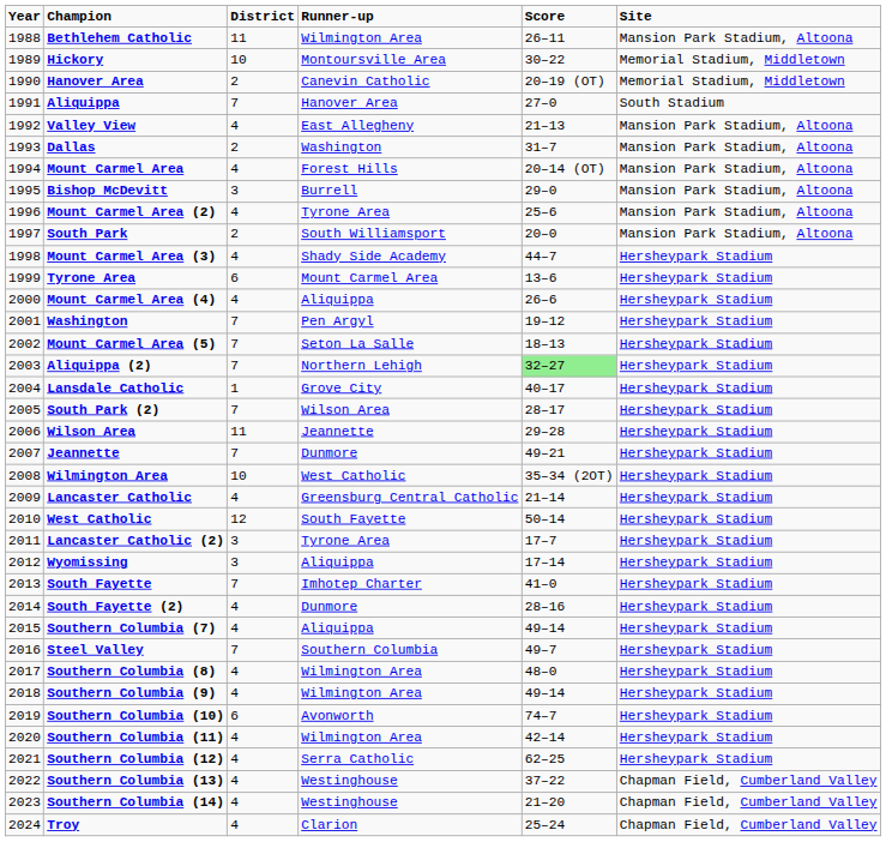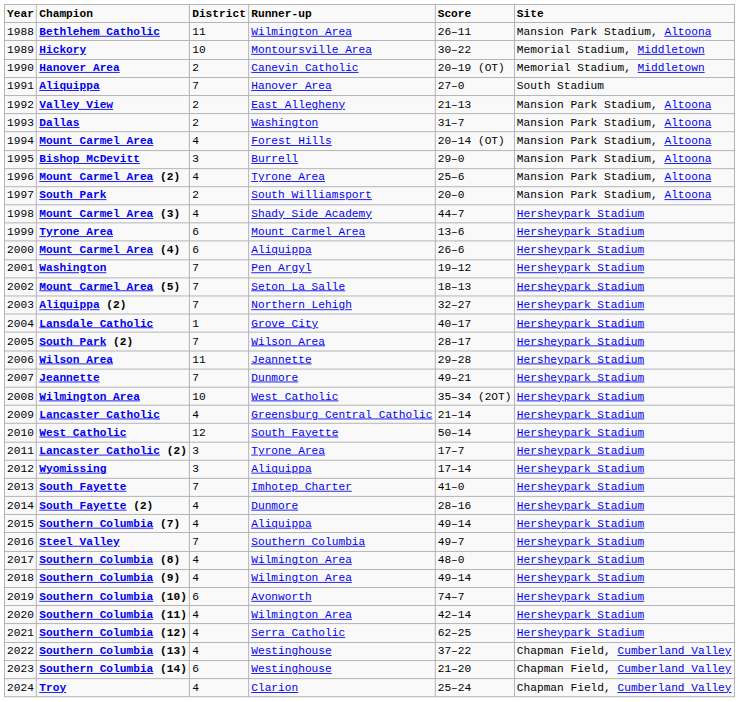Valley View | District: 4 -> 2
Mount Carmel Area (4) | District: 4 -> 6
Aliquippa (2) | Score: lightgreen background -> no background
Southern Columbia (14) | District: 4 -> 6
